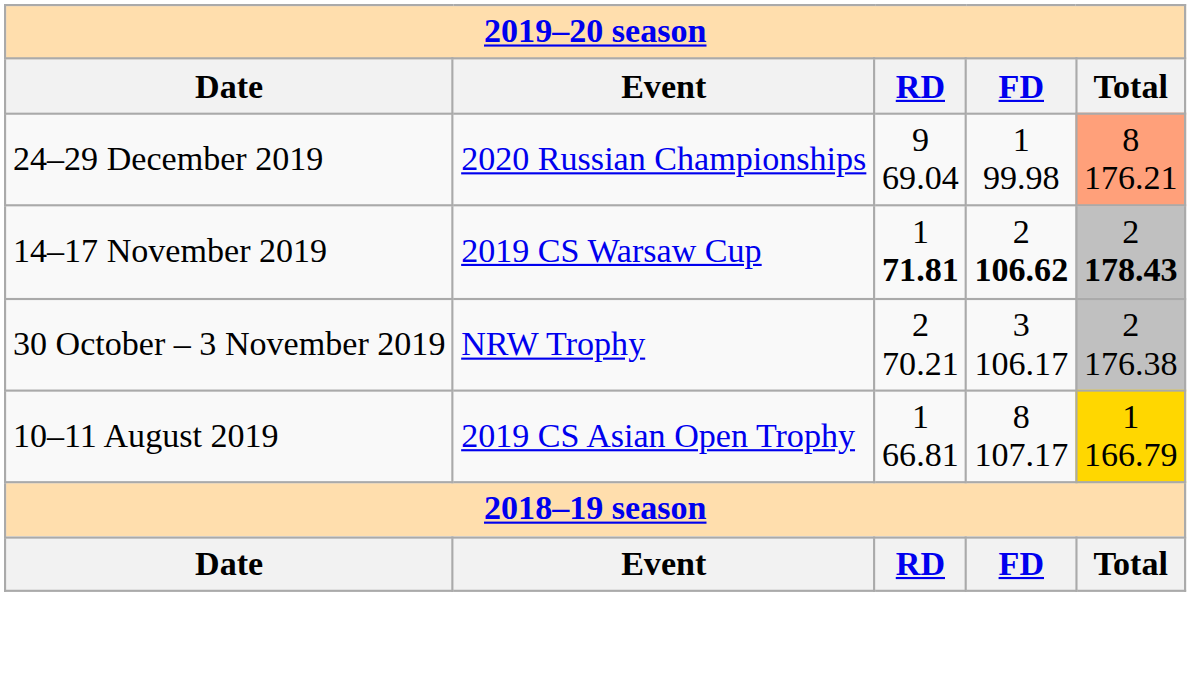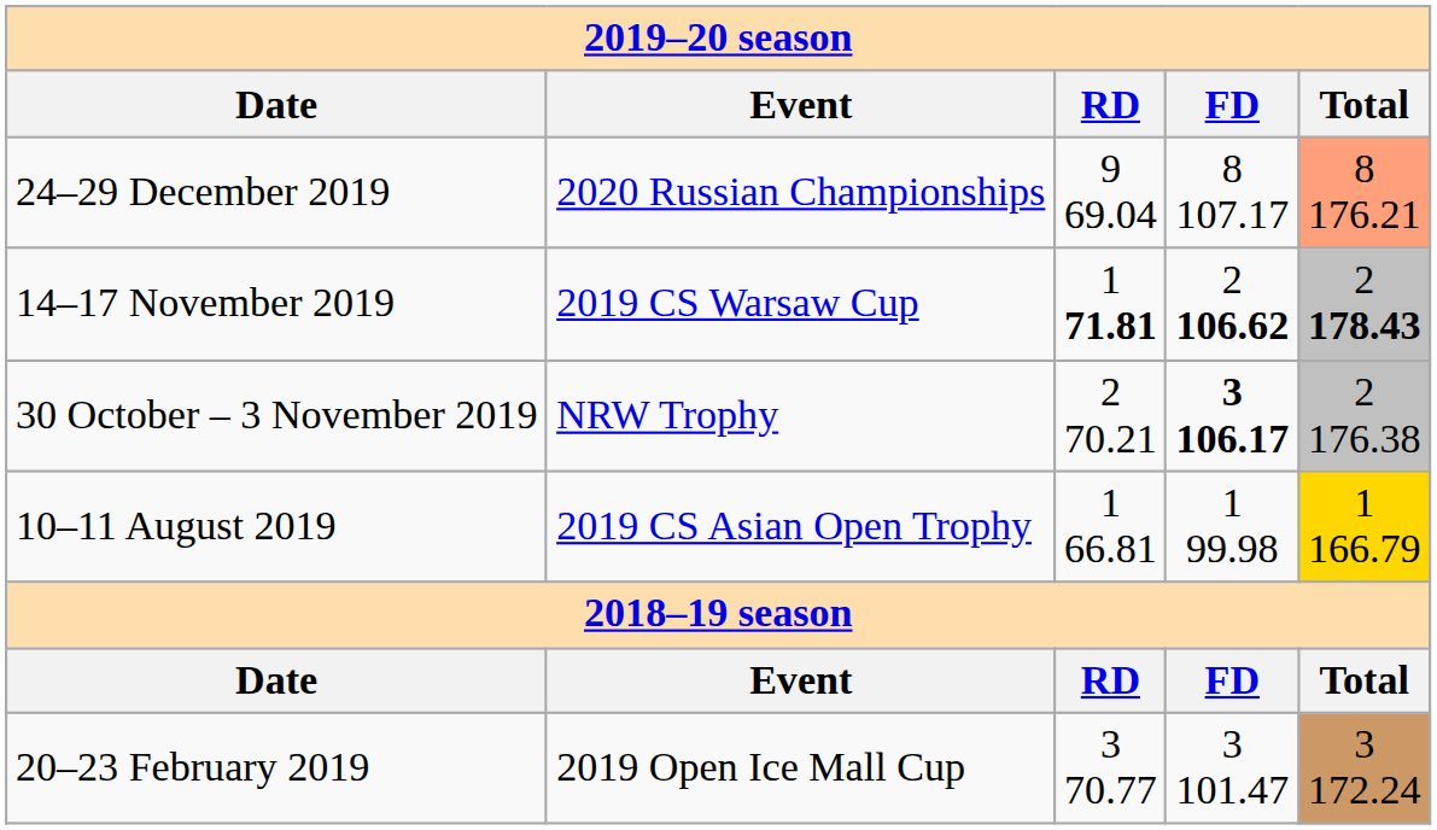24–29 December 2019 | column 4: 1 99.98 -> 8 107.17
30 October – 3 November 2019 | column 4: normal -> bold
10–11 August 2019 | column 4: 8 107.17 -> 1 99.98
+ row: 20–23 February 2019 | 2019 Open Ice Mall Cup | 3 70.77 | 3 101.47 | 3 172.24
